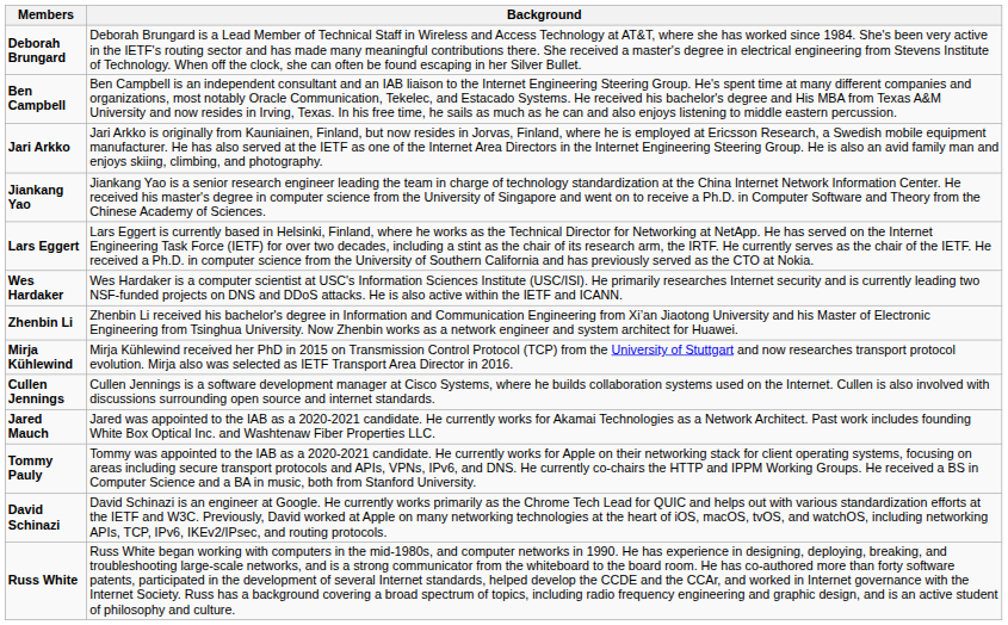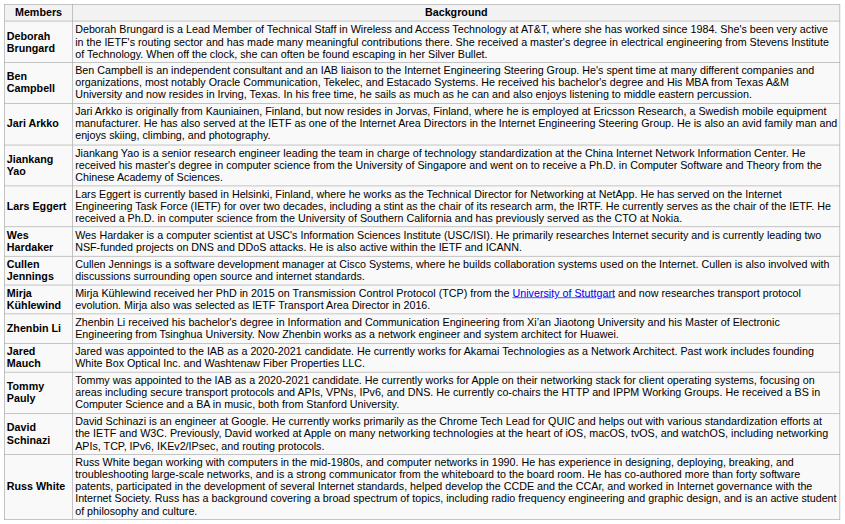rows swapped: Cullen Jennings <-> Zhenbin Li
